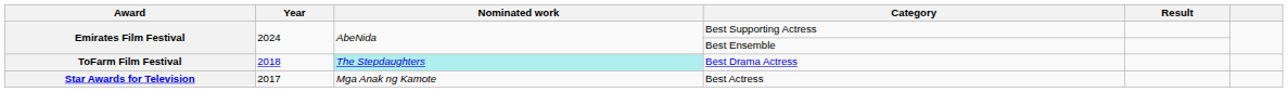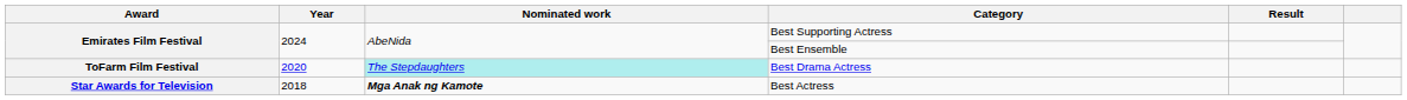Best Drama Actress | Year: 2018 -> 2020
Best Actress | Year: 2017 -> 2018
Best Actress | Nominated work: normal -> bold
